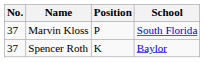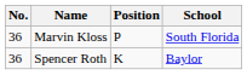Marvin Kloss | No.: 37 -> 36
Spencer Roth | No.: 37 -> 36
